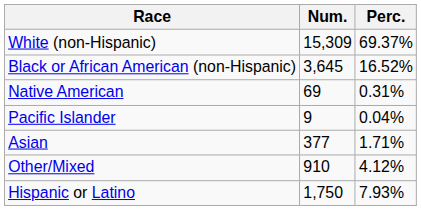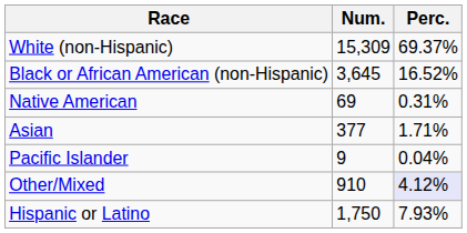rows swapped: Asian <-> Pacific Islander
Other/Mixed | Perc.: no background -> lavender background
